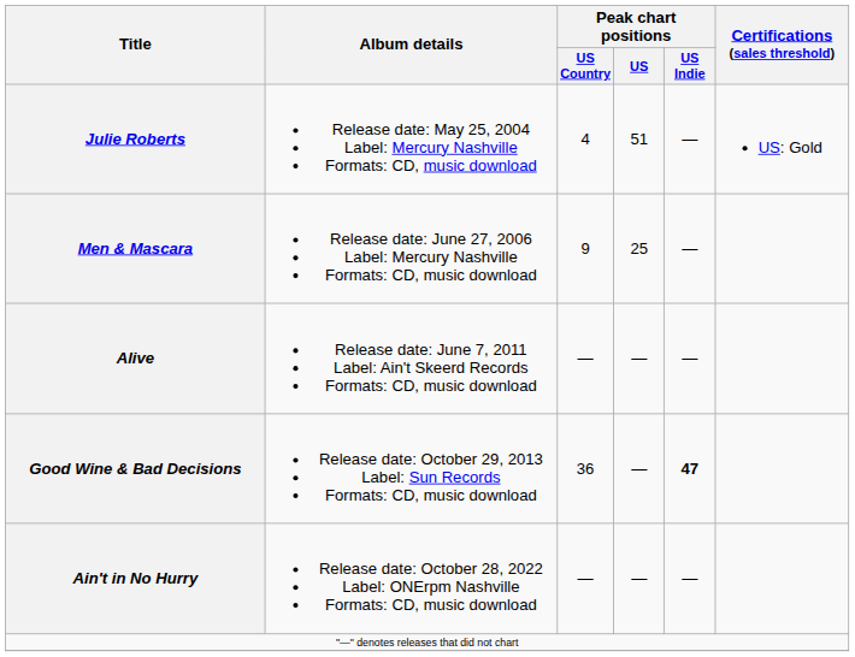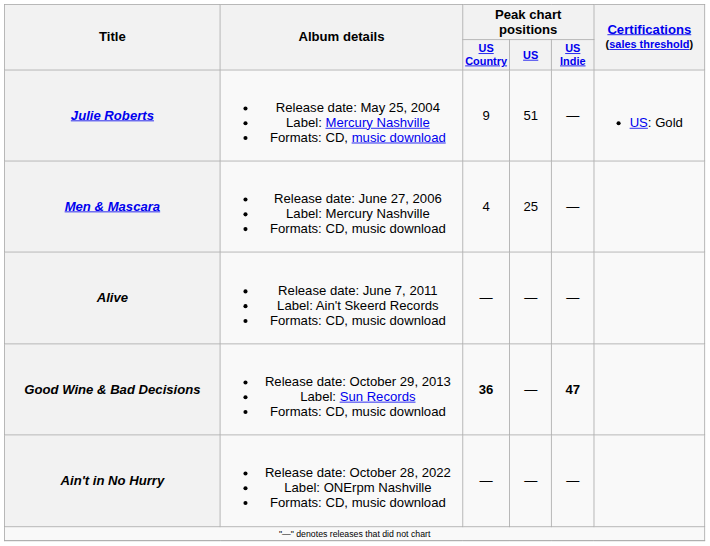Julie Roberts | Peak chart positions / US Country: 4 -> 9
Men & Mascara | Peak chart positions / US Country: 9 -> 4
Good Wine & Bad Decisions | Peak chart positions / US Country: normal -> bold
